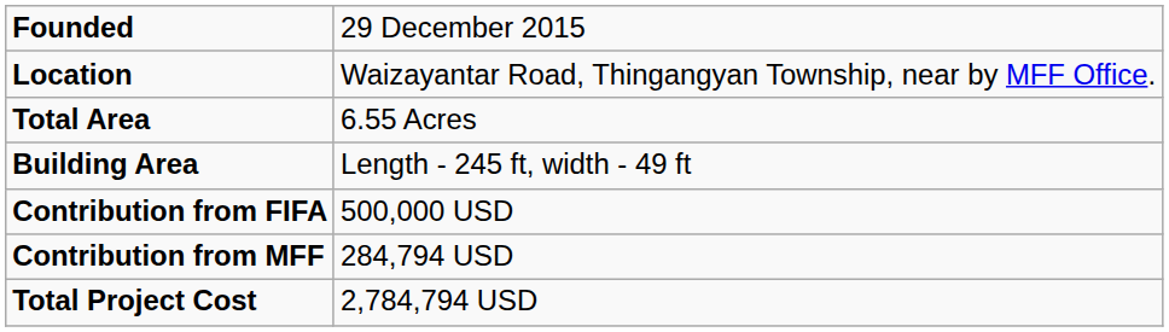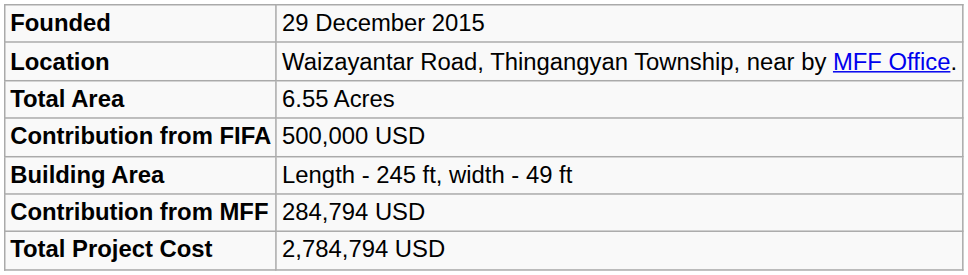rows swapped: Building Area <-> Contribution from FIFA
